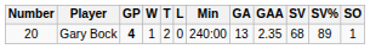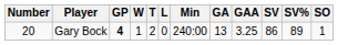Gary Bock | GAA: 2.35 -> 3.25
Gary Bock | SV: 68 -> 86
